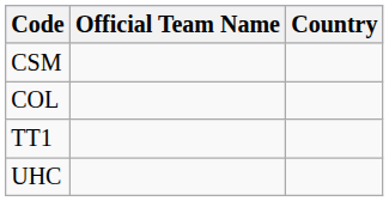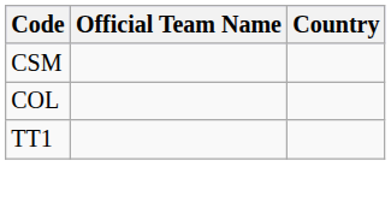- row: UHC
